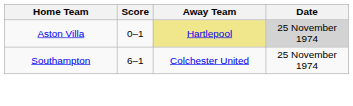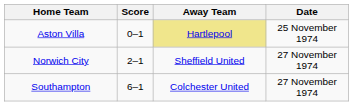Aston Villa | Date: lightgrey background -> no background
+ row: Norwich City | 2–1 | Sheffield United | 27 November 1974
Southampton | Date: 25 November 1974 -> 27 November 1974
